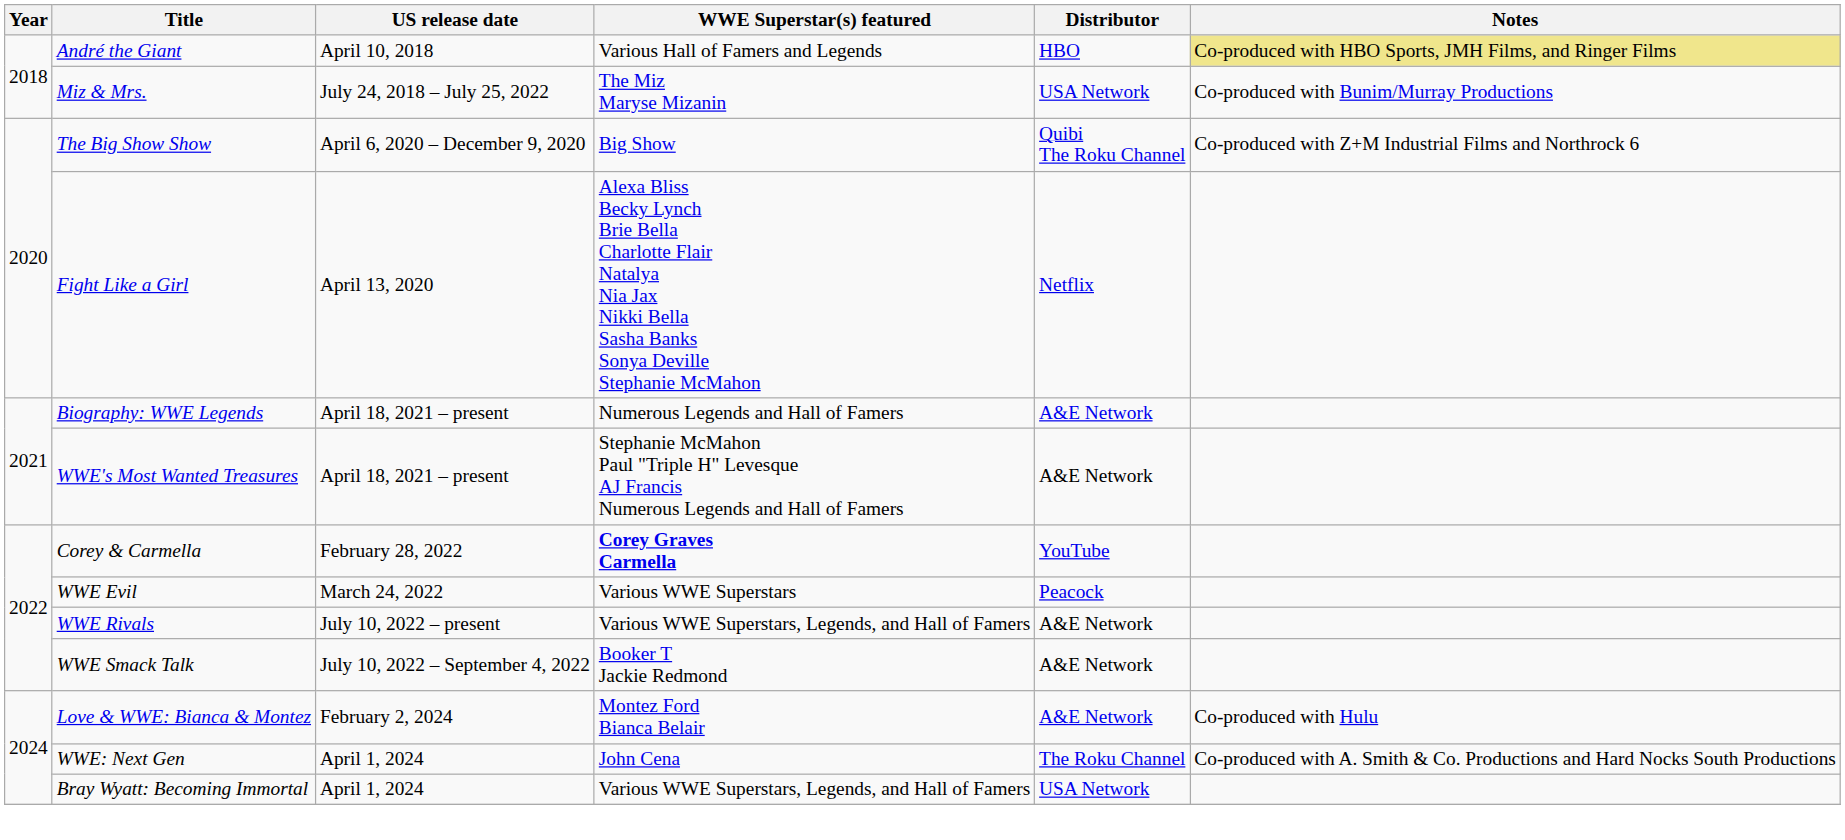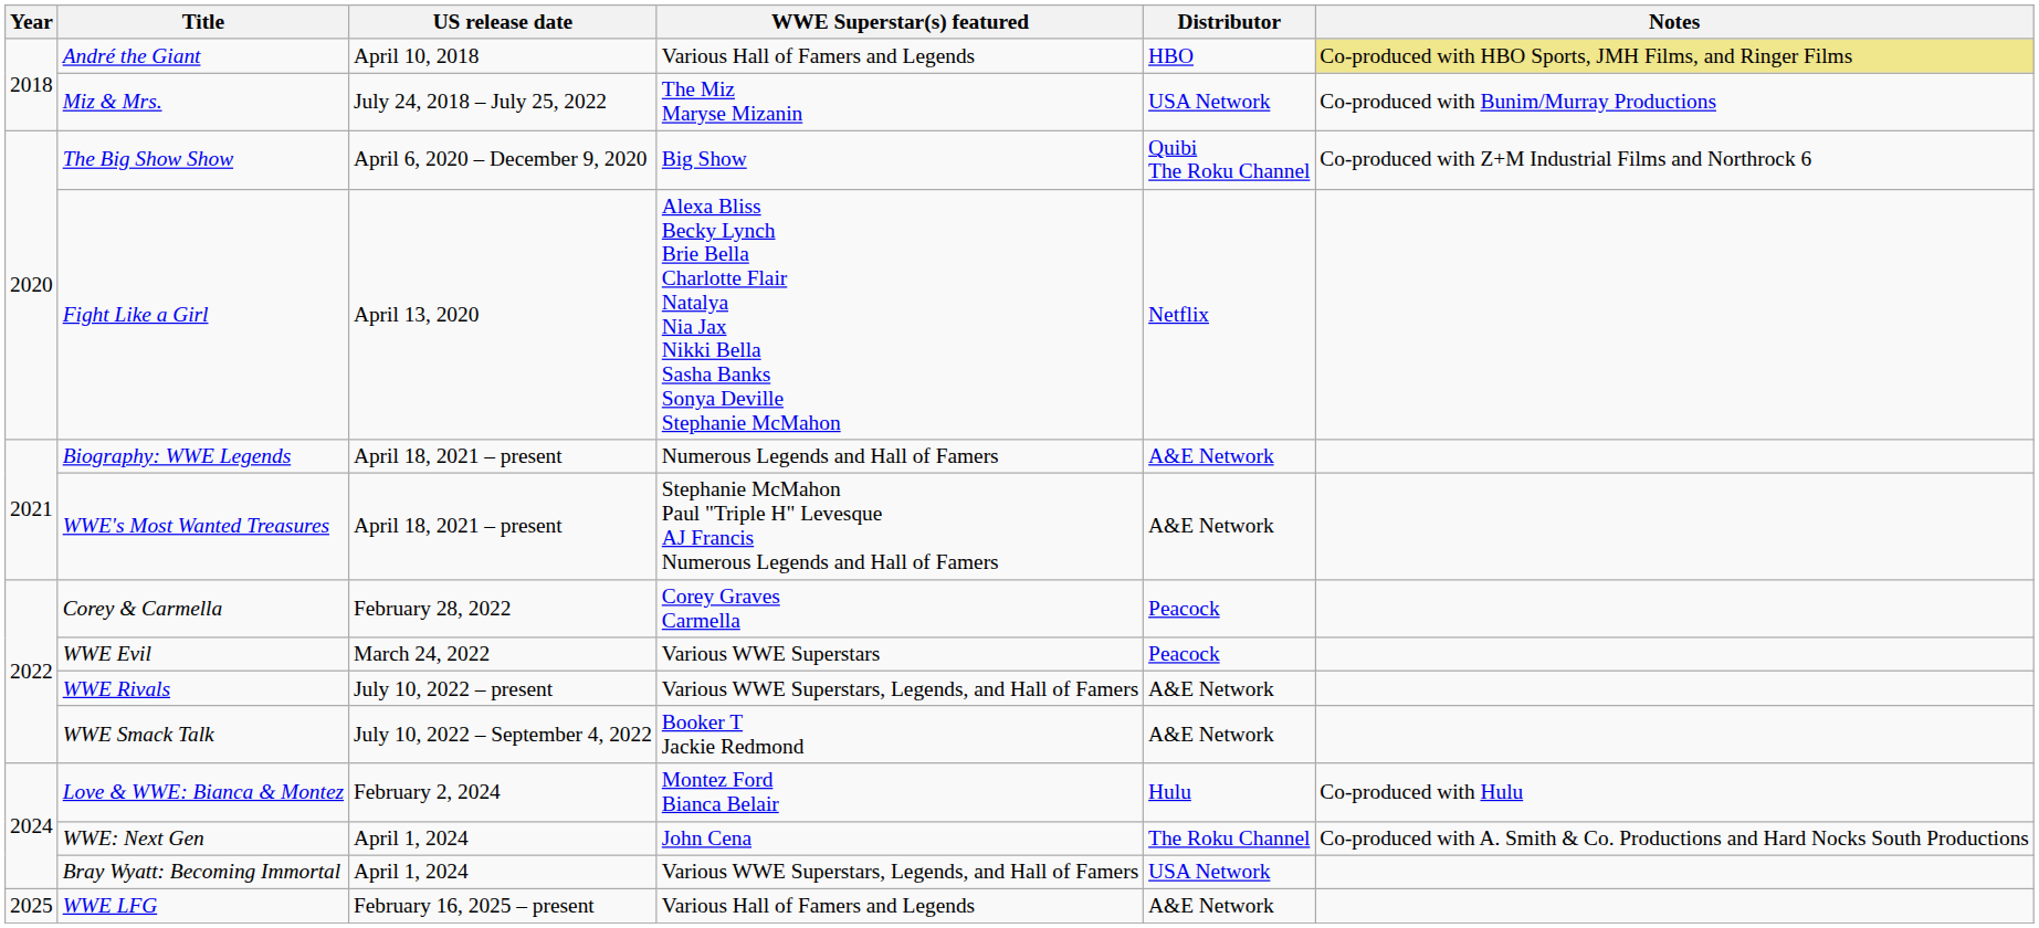Corey & Carmella | WWE Superstar(s) featured: bold -> normal
Corey & Carmella | Distributor: YouTube -> Peacock
Love & WWE: Bianca & Montez | Distributor: A&E Network -> Hulu
+ row: 2025 | WWE LFG | February 16, 2025 – present | Various Hall of Famers and Legends | A&E Network
